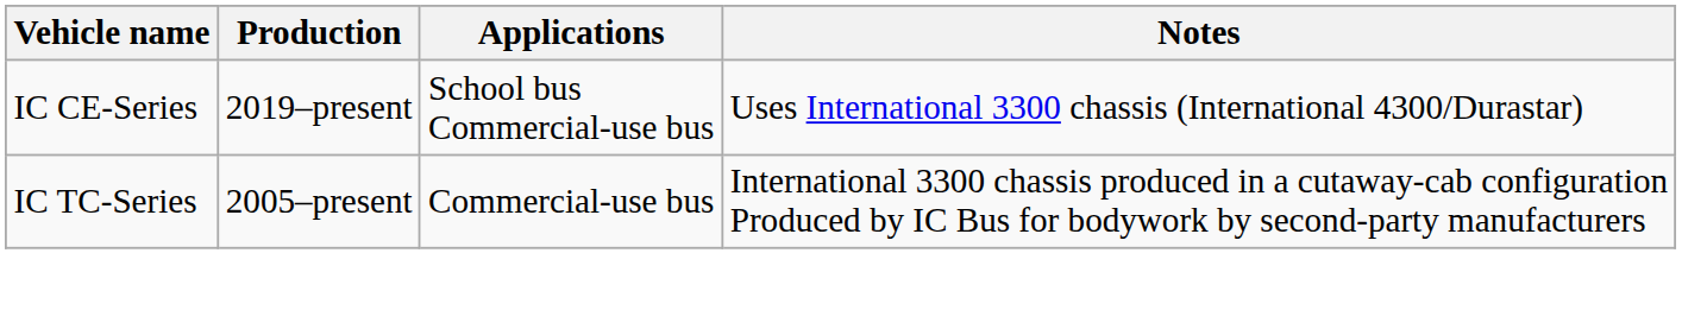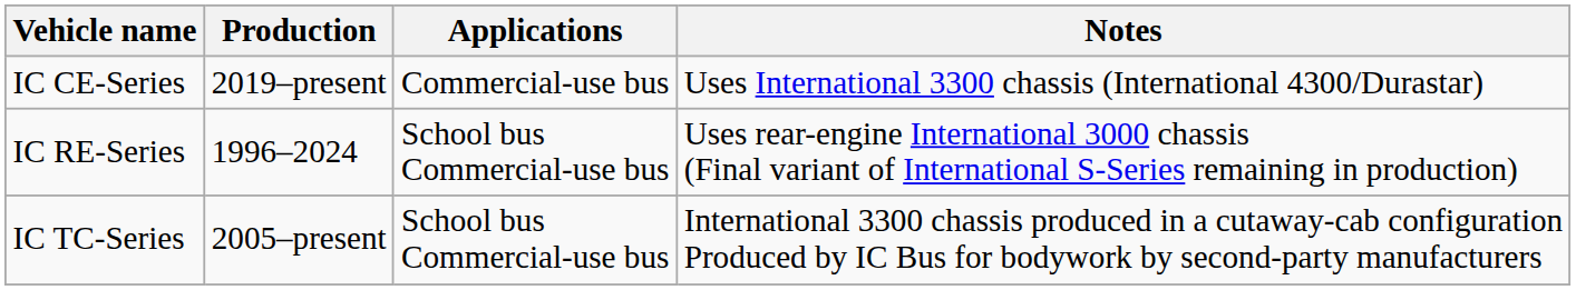IC CE-Series | Applications: School bus Commercial-use bus -> Commercial-use bus
+ row: IC RE-Series | 1996–2024 | School bus Commercial-use bus | Uses rear-engine International 3000 chassis (Final variant of International S-Series remaining in production)
IC TC-Series | Applications: Commercial-use bus -> School bus Commercial-use bus
